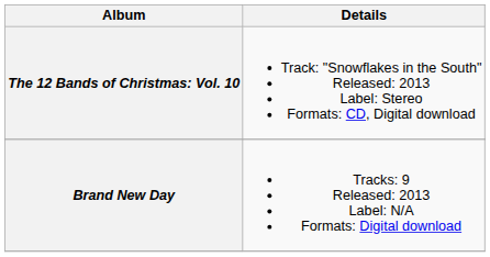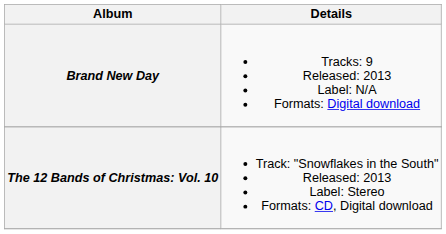rows swapped: Brand New Day <-> The 12 Bands of Christmas: Vol. 10
